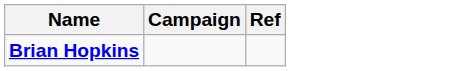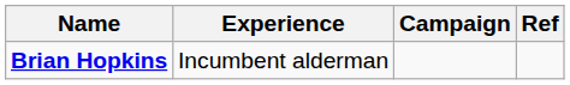+ column: Experience | Incumbent alderman
